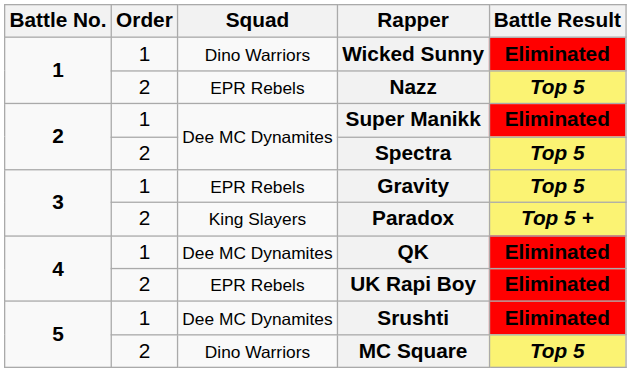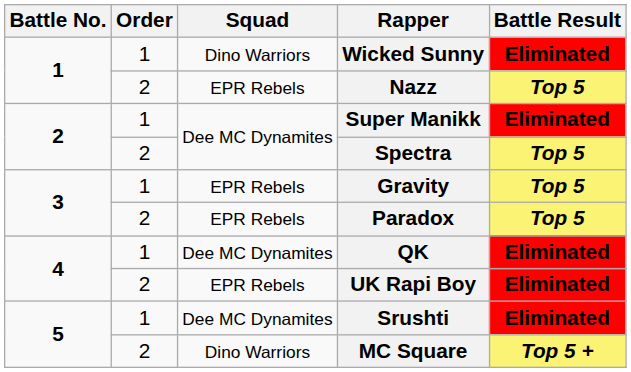Paradox | Squad: King Slayers -> EPR Rebels
Paradox | Battle Result: Top 5 + -> Top 5
MC Square | Battle Result: Top 5 -> Top 5 +
